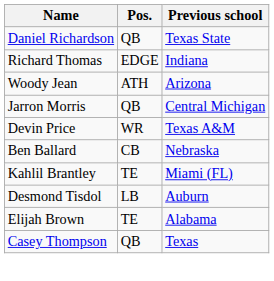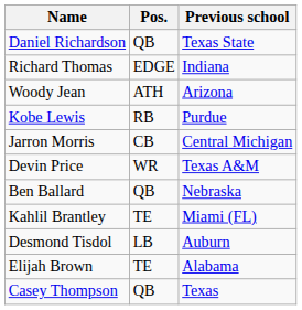+ row: Kobe Lewis | RB | Purdue
Jarron Morris | Pos.: QB -> CB
Ben Ballard | Pos.: CB -> QB
